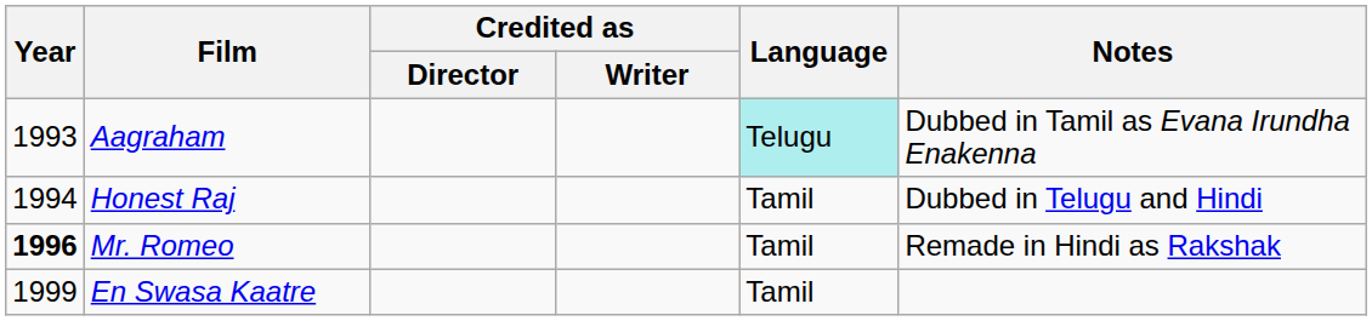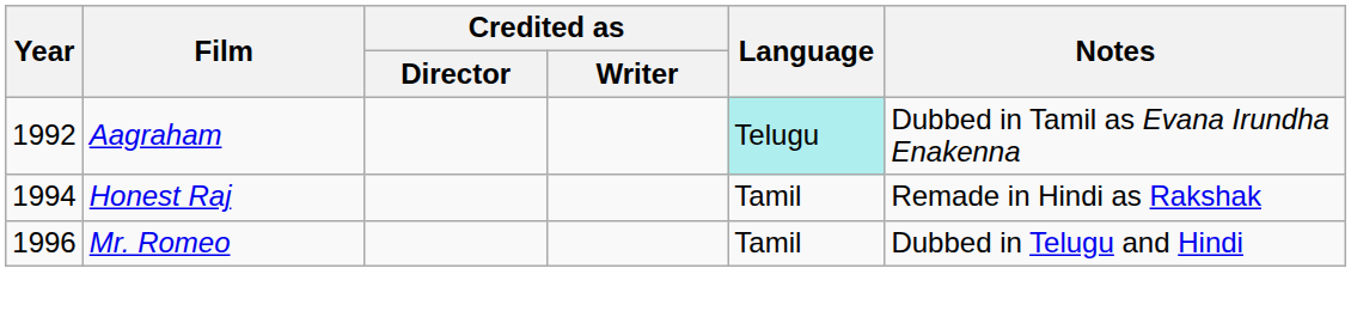Aagraham | Year: 1993 -> 1992
Honest Raj | Notes: Dubbed in Telugu and Hindi -> Remade in Hindi as Rakshak
Mr. Romeo | Year: bold -> normal
Mr. Romeo | Notes: Remade in Hindi as Rakshak -> Dubbed in Telugu and Hindi
- row: 1999 | En Swasa Kaatre | Tamil
